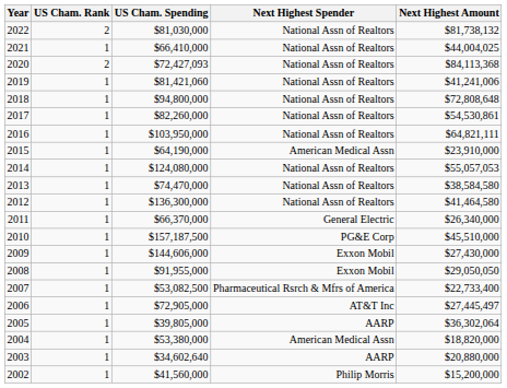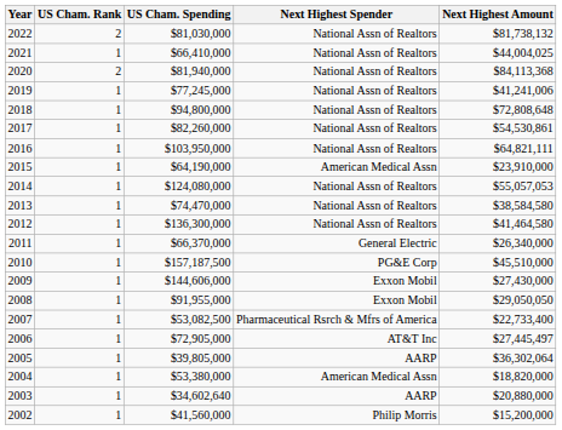2020 | US Cham. Spending: $72,427,093 -> $81,940,000
2019 | US Cham. Spending: $81,421,060 -> $77,245,000
